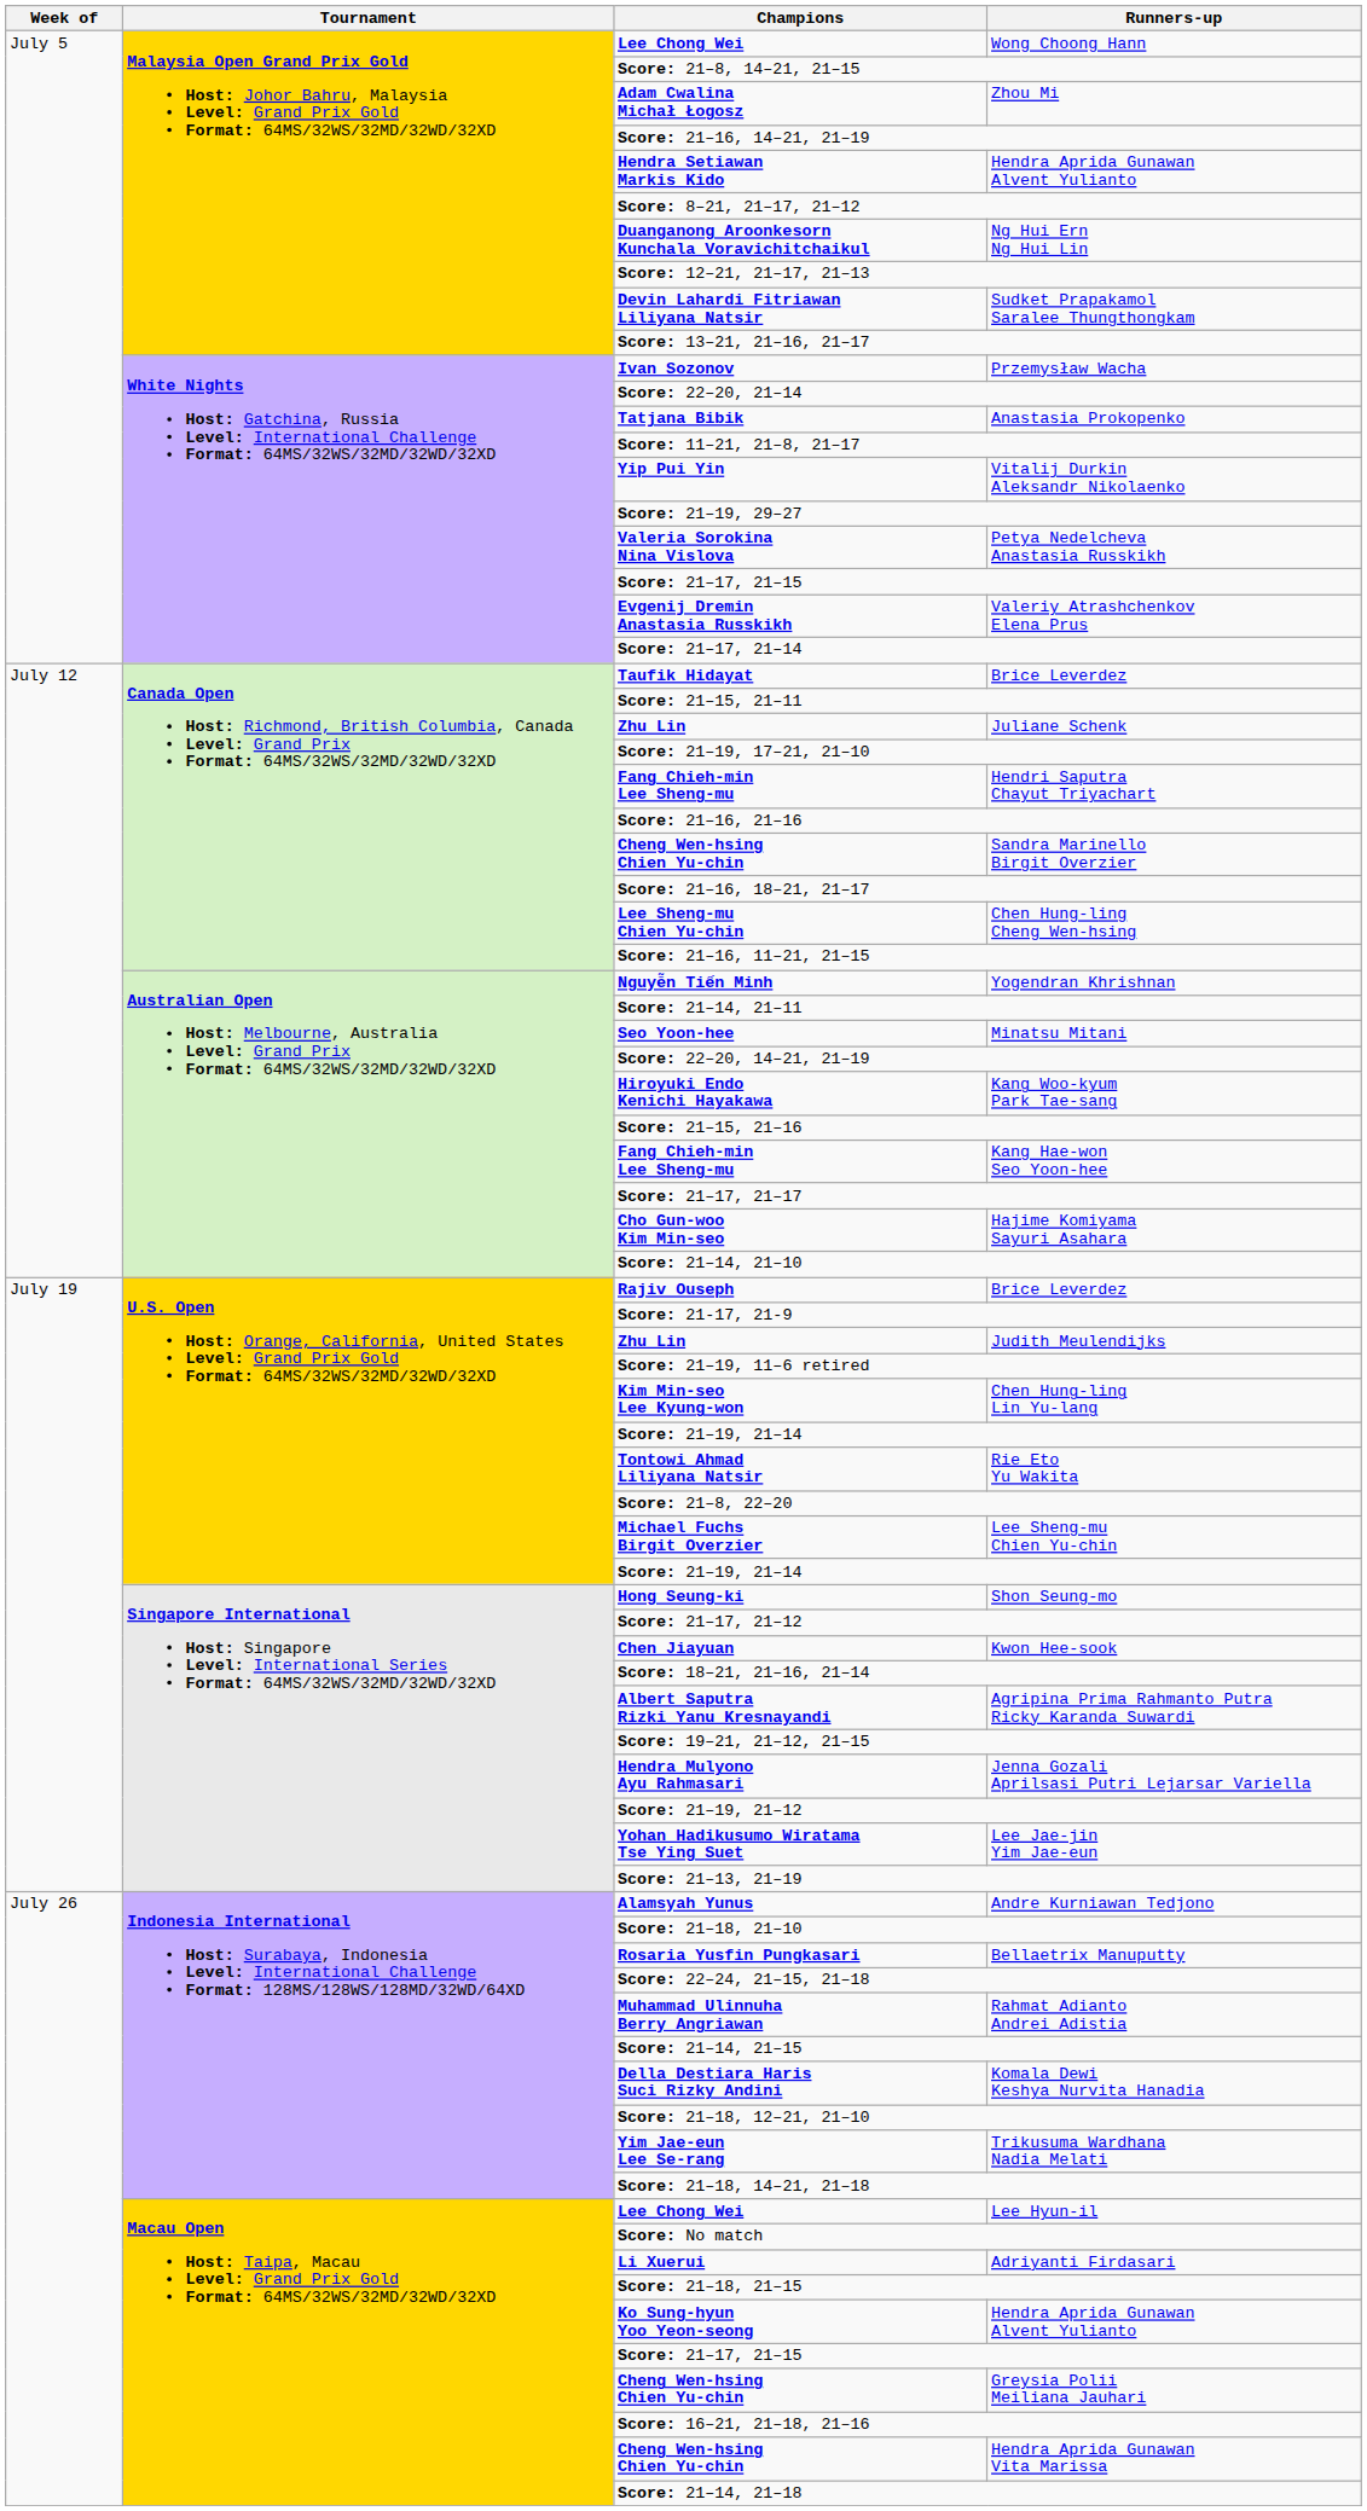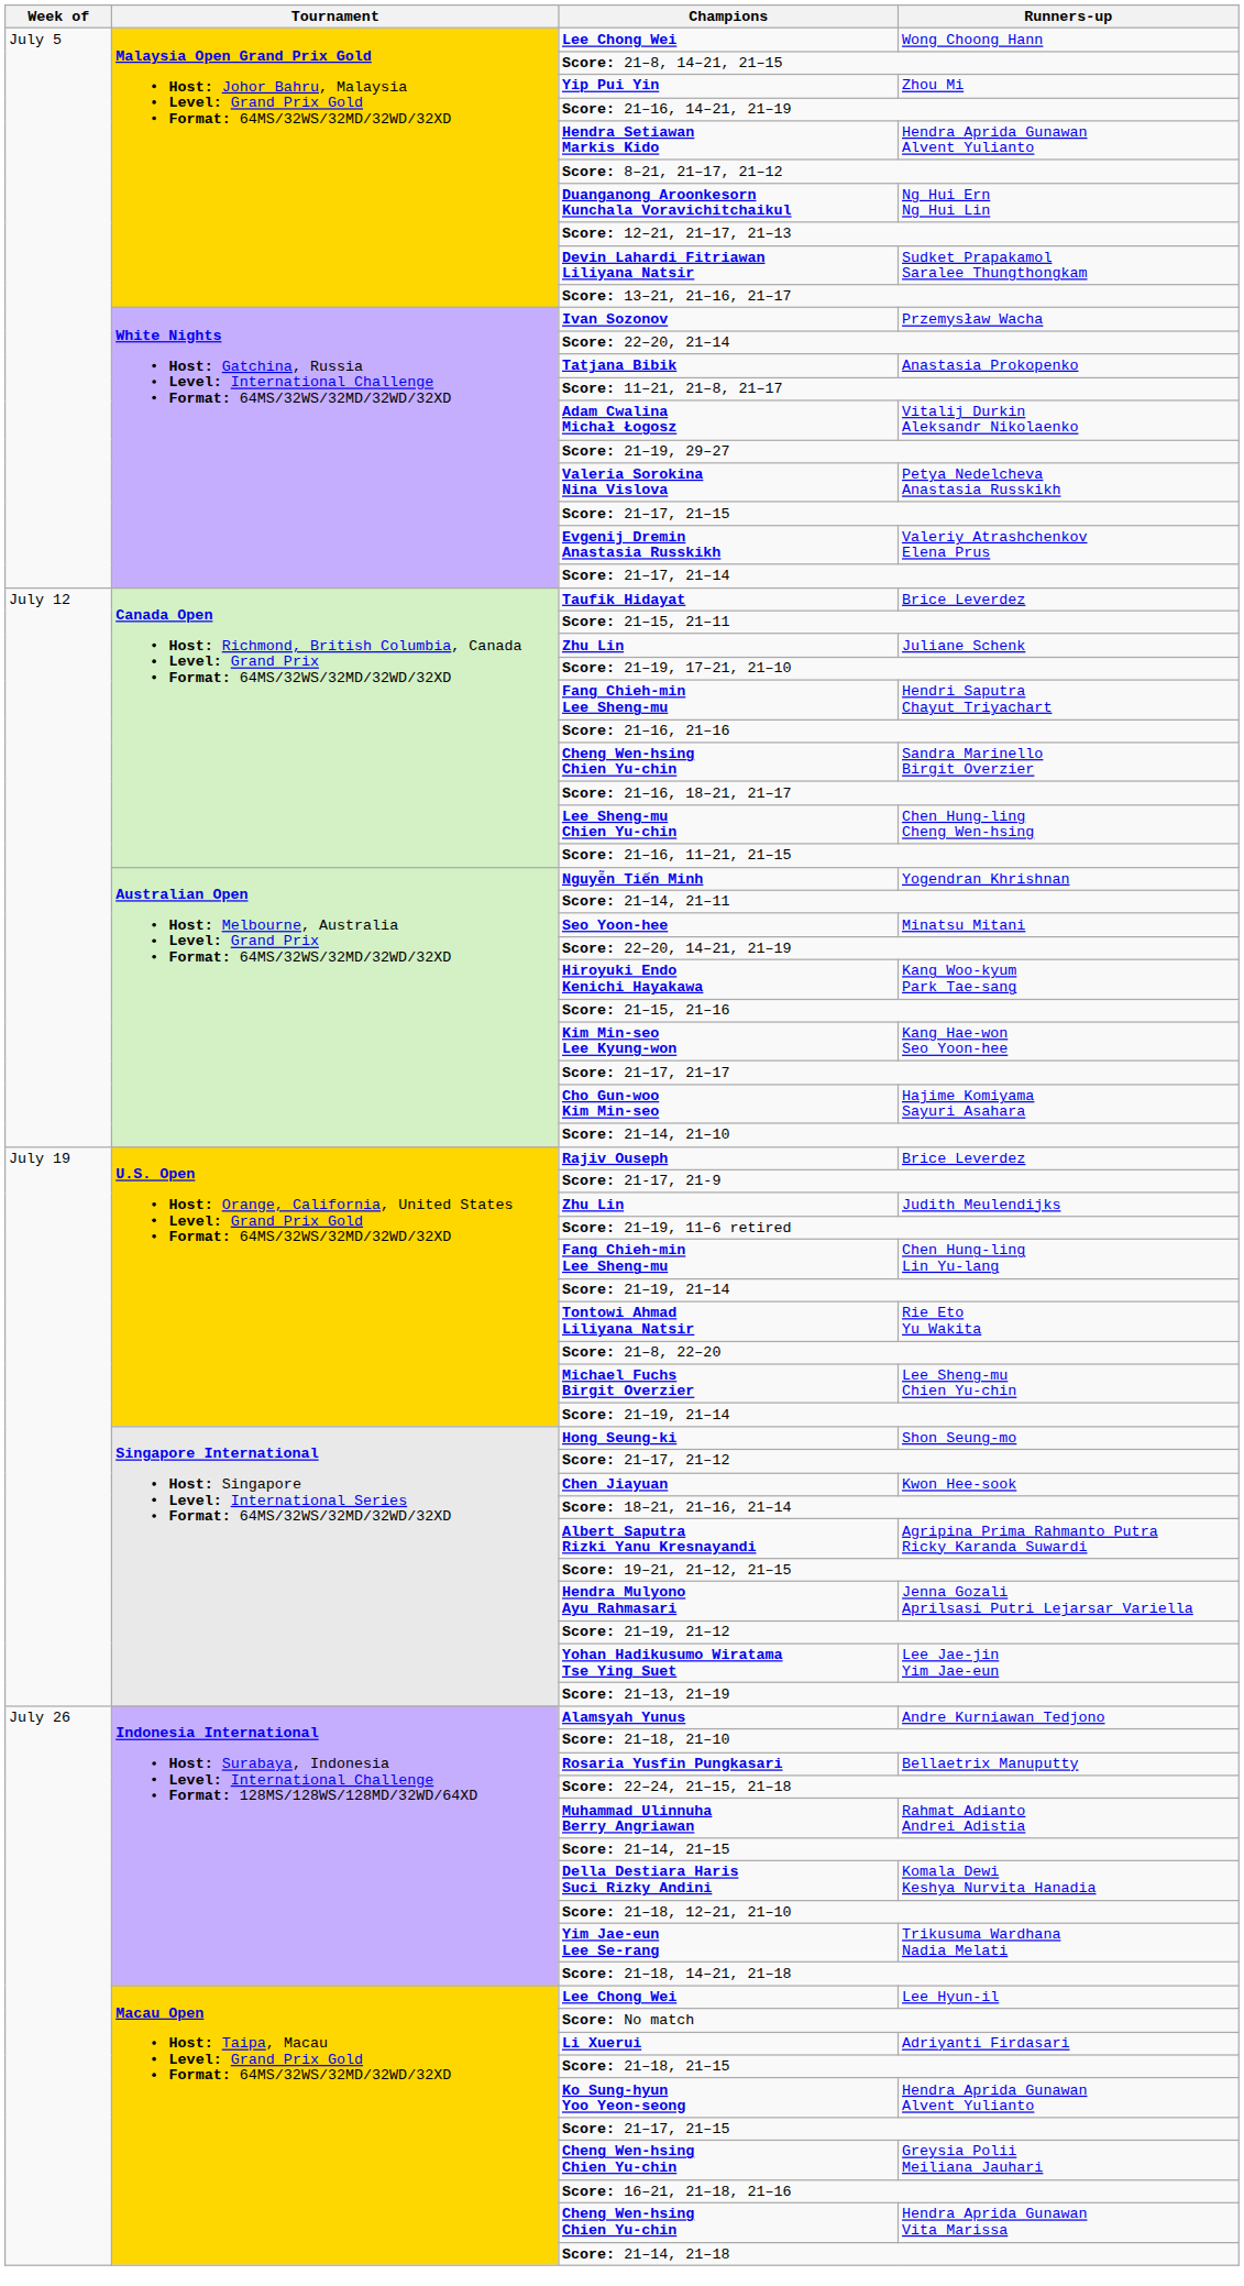Zhou Mi | Champions: Adam Cwalina Michał Łogosz -> Yip Pui Yin
Vitalij Durkin Aleksandr Nikolaenko | Champions: Yip Pui Yin -> Adam Cwalina Michał Łogosz
Kang Hae-won Seo Yoon-hee | Champions: Fang Chieh-min Lee Sheng-mu -> Kim Min-seo Lee Kyung-won
Chen Hung-ling Lin Yu-lang | Champions: Kim Min-seo Lee Kyung-won -> Fang Chieh-min Lee Sheng-mu
